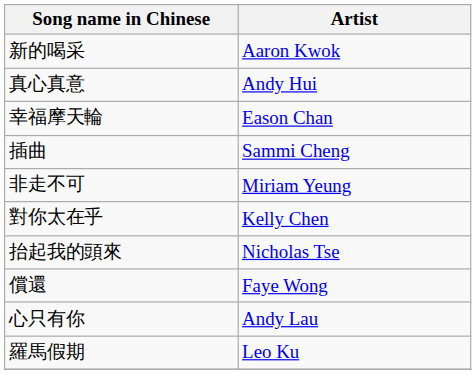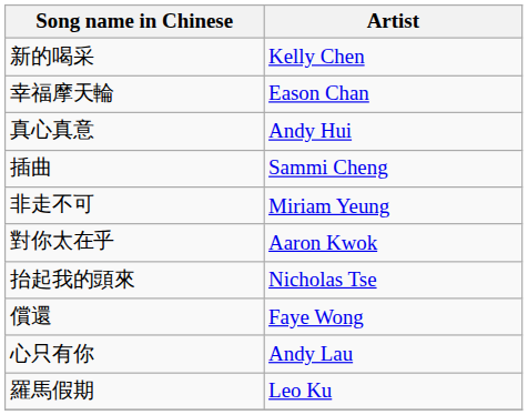新的喝采 | Artist: Aaron Kwok -> Kelly Chen
rows swapped: 真心真意 <-> 幸福摩天輪
對你太在乎 | Artist: Kelly Chen -> Aaron Kwok
